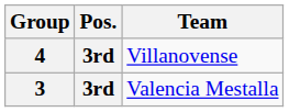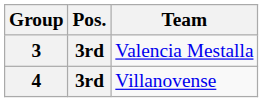rows swapped: 3 <-> 4
